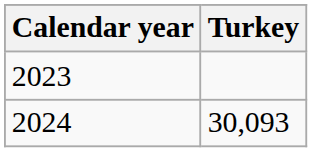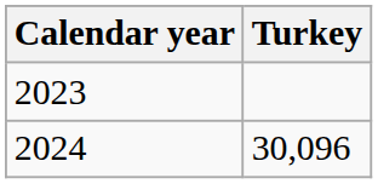2024 | Turkey: 30,093 -> 30,096
